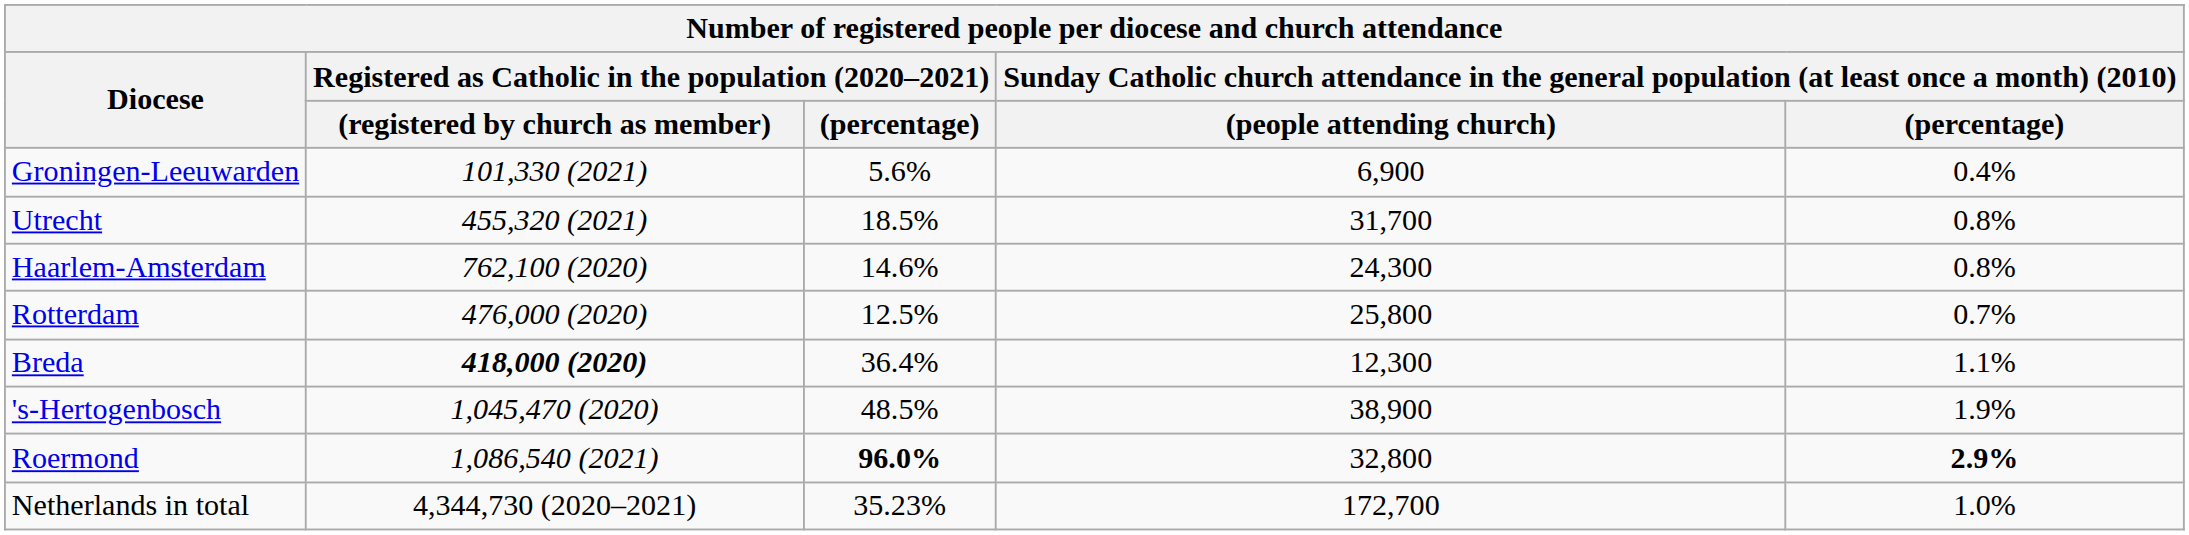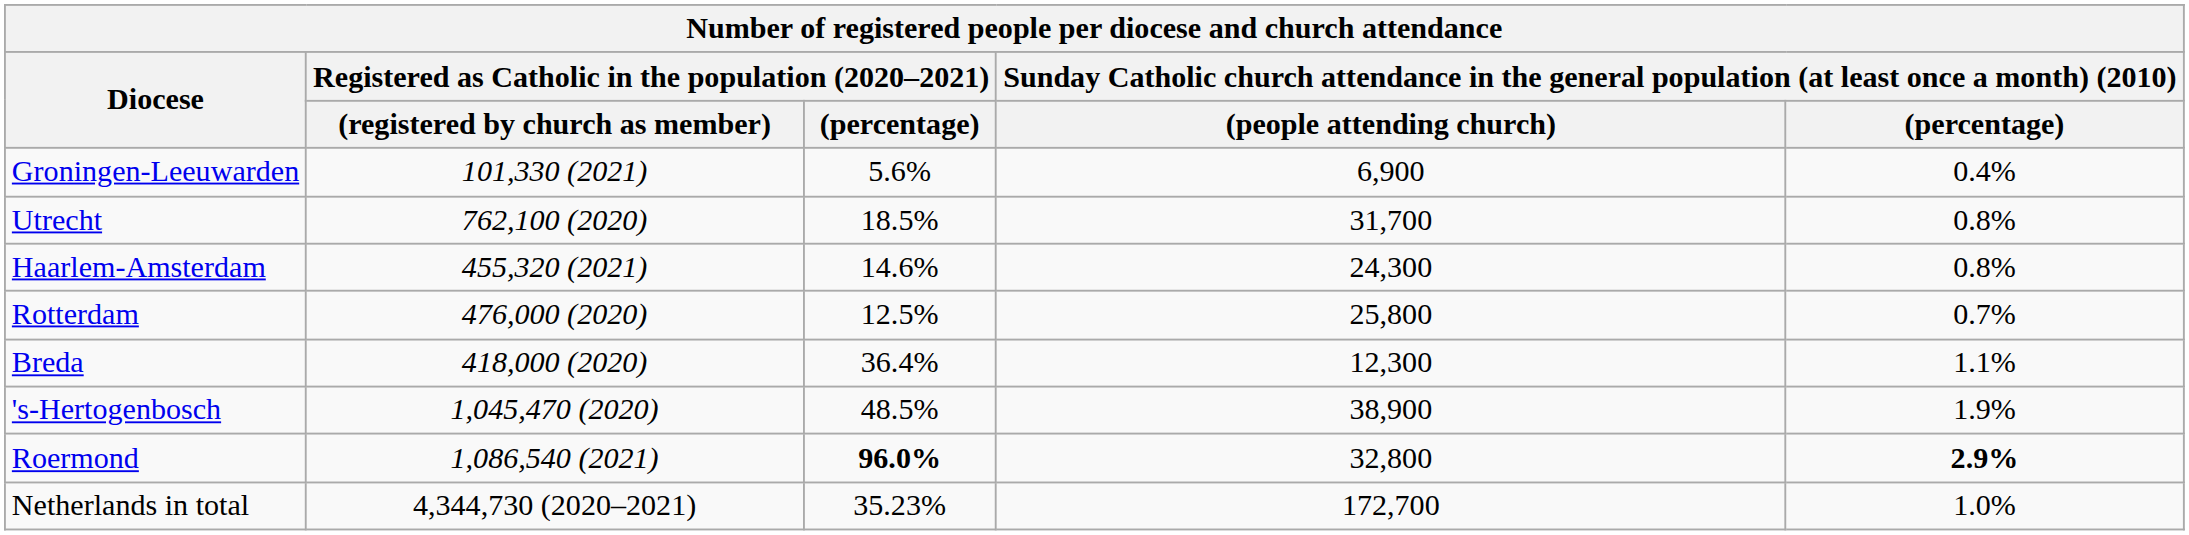Utrecht | column 2: 455,320 (2021) -> 762,100 (2020)
Haarlem-Amsterdam | column 2: 762,100 (2020) -> 455,320 (2021)
Breda | column 2: bold -> normal
